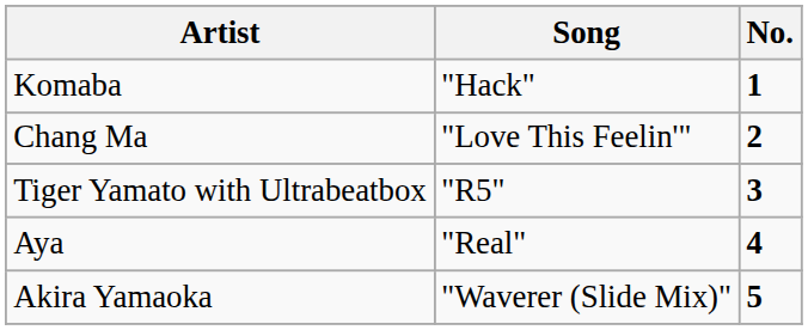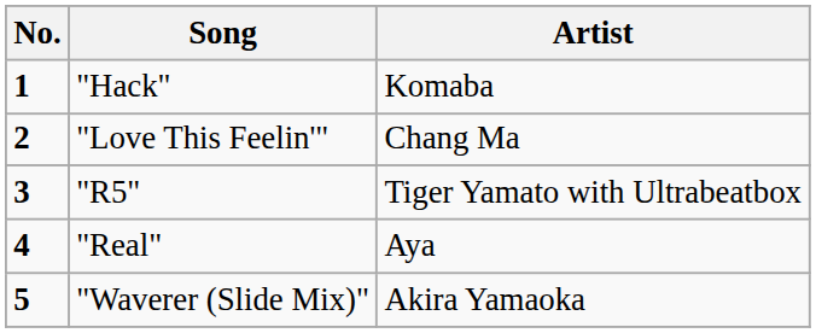columns swapped: No. <-> Artist
